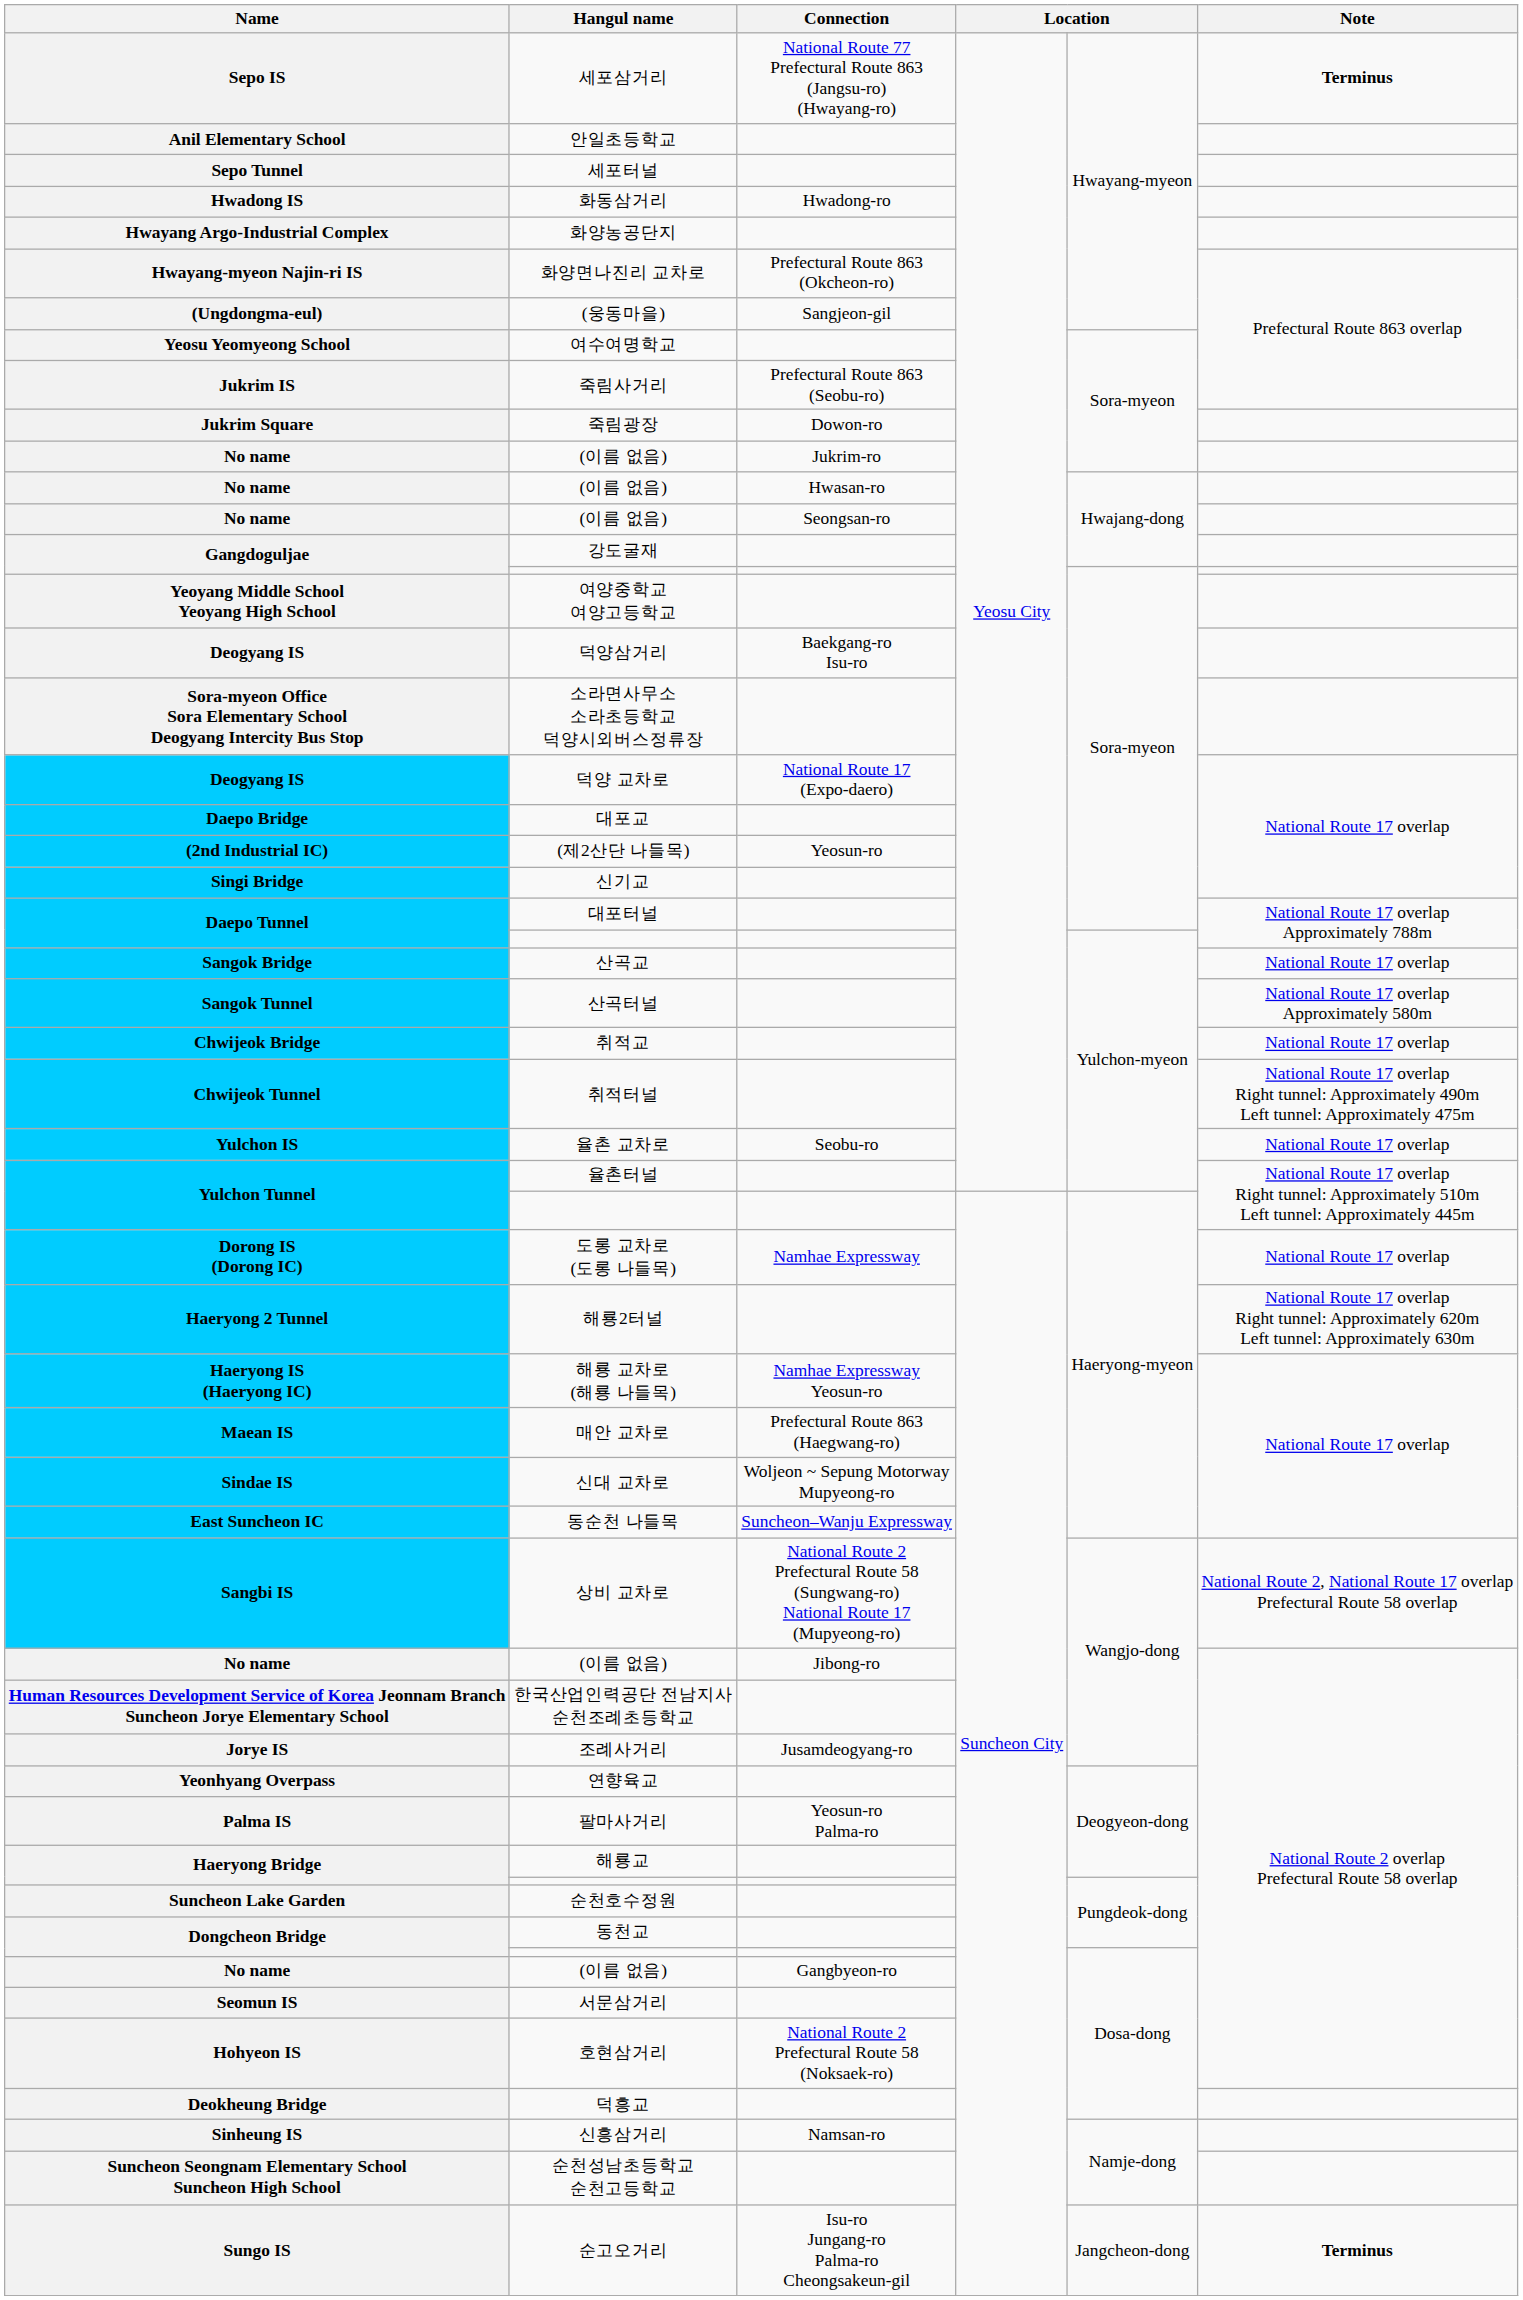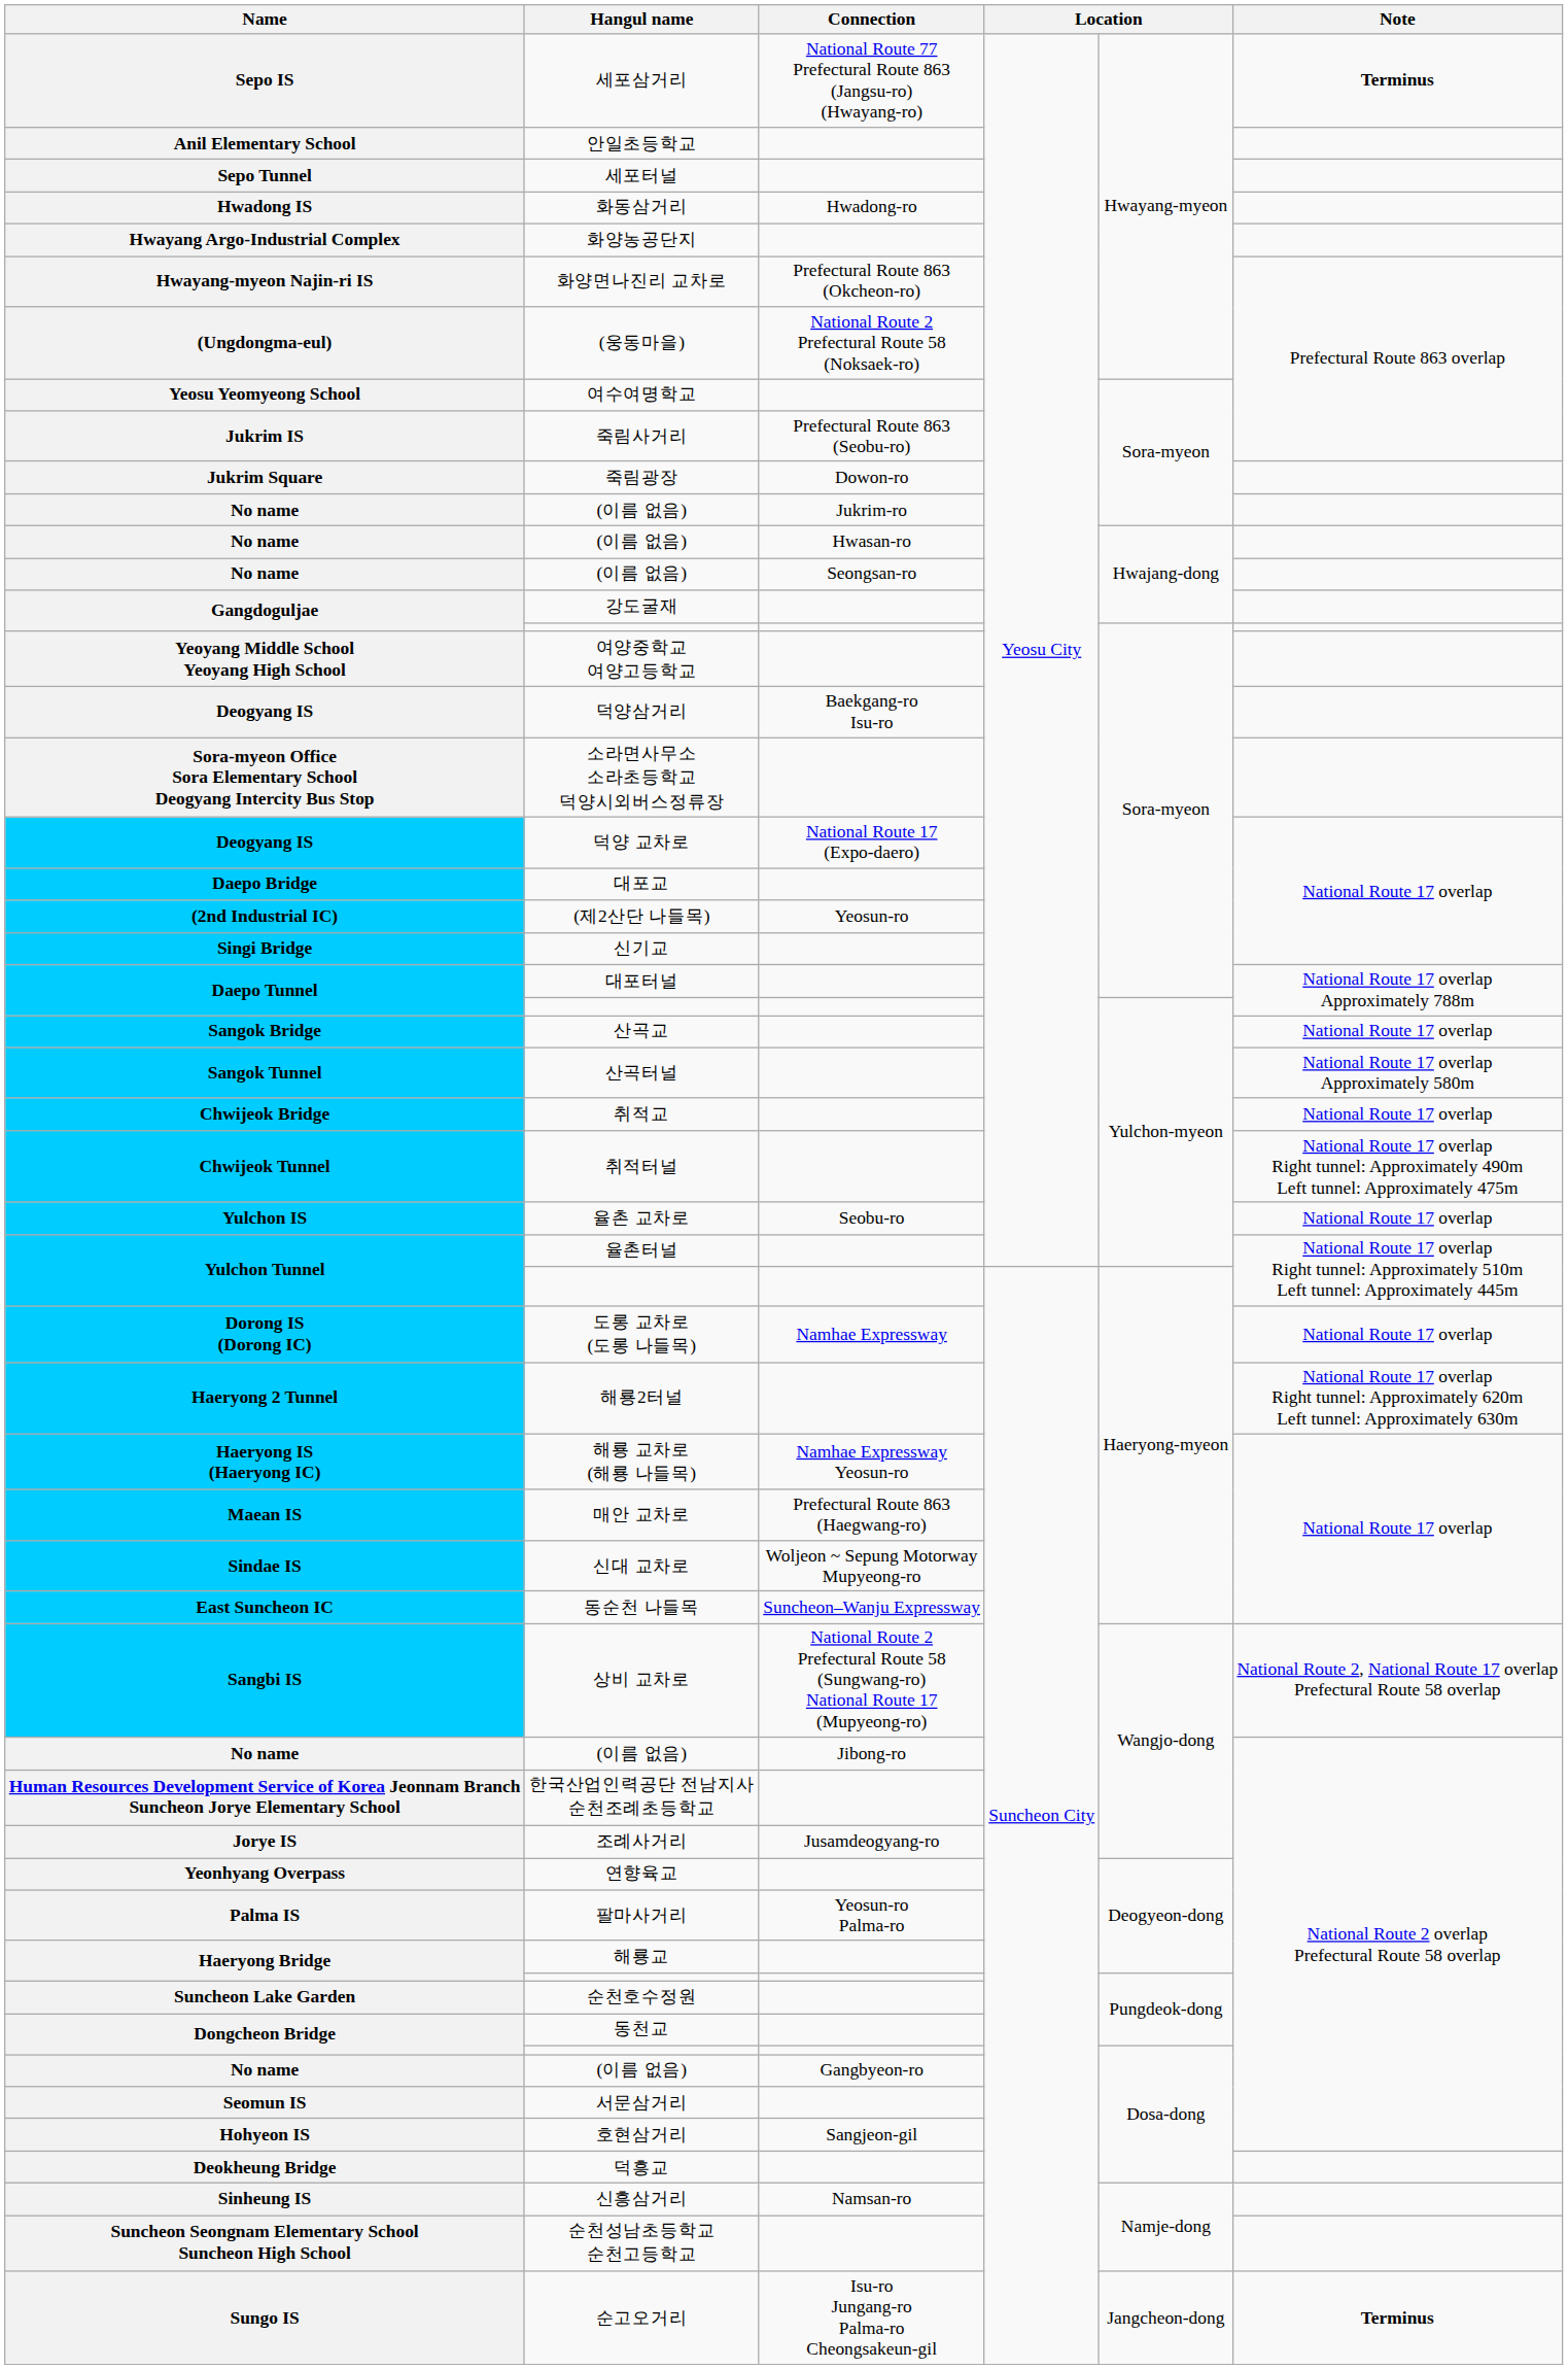(웅동마을) | Connection: Sangjeon-gil -> National Route 2 Prefectural Route 58 (Noksaek-ro)
호현삼거리 | Connection: National Route 2 Prefectural Route 58 (Noksaek-ro) -> Sangjeon-gil
